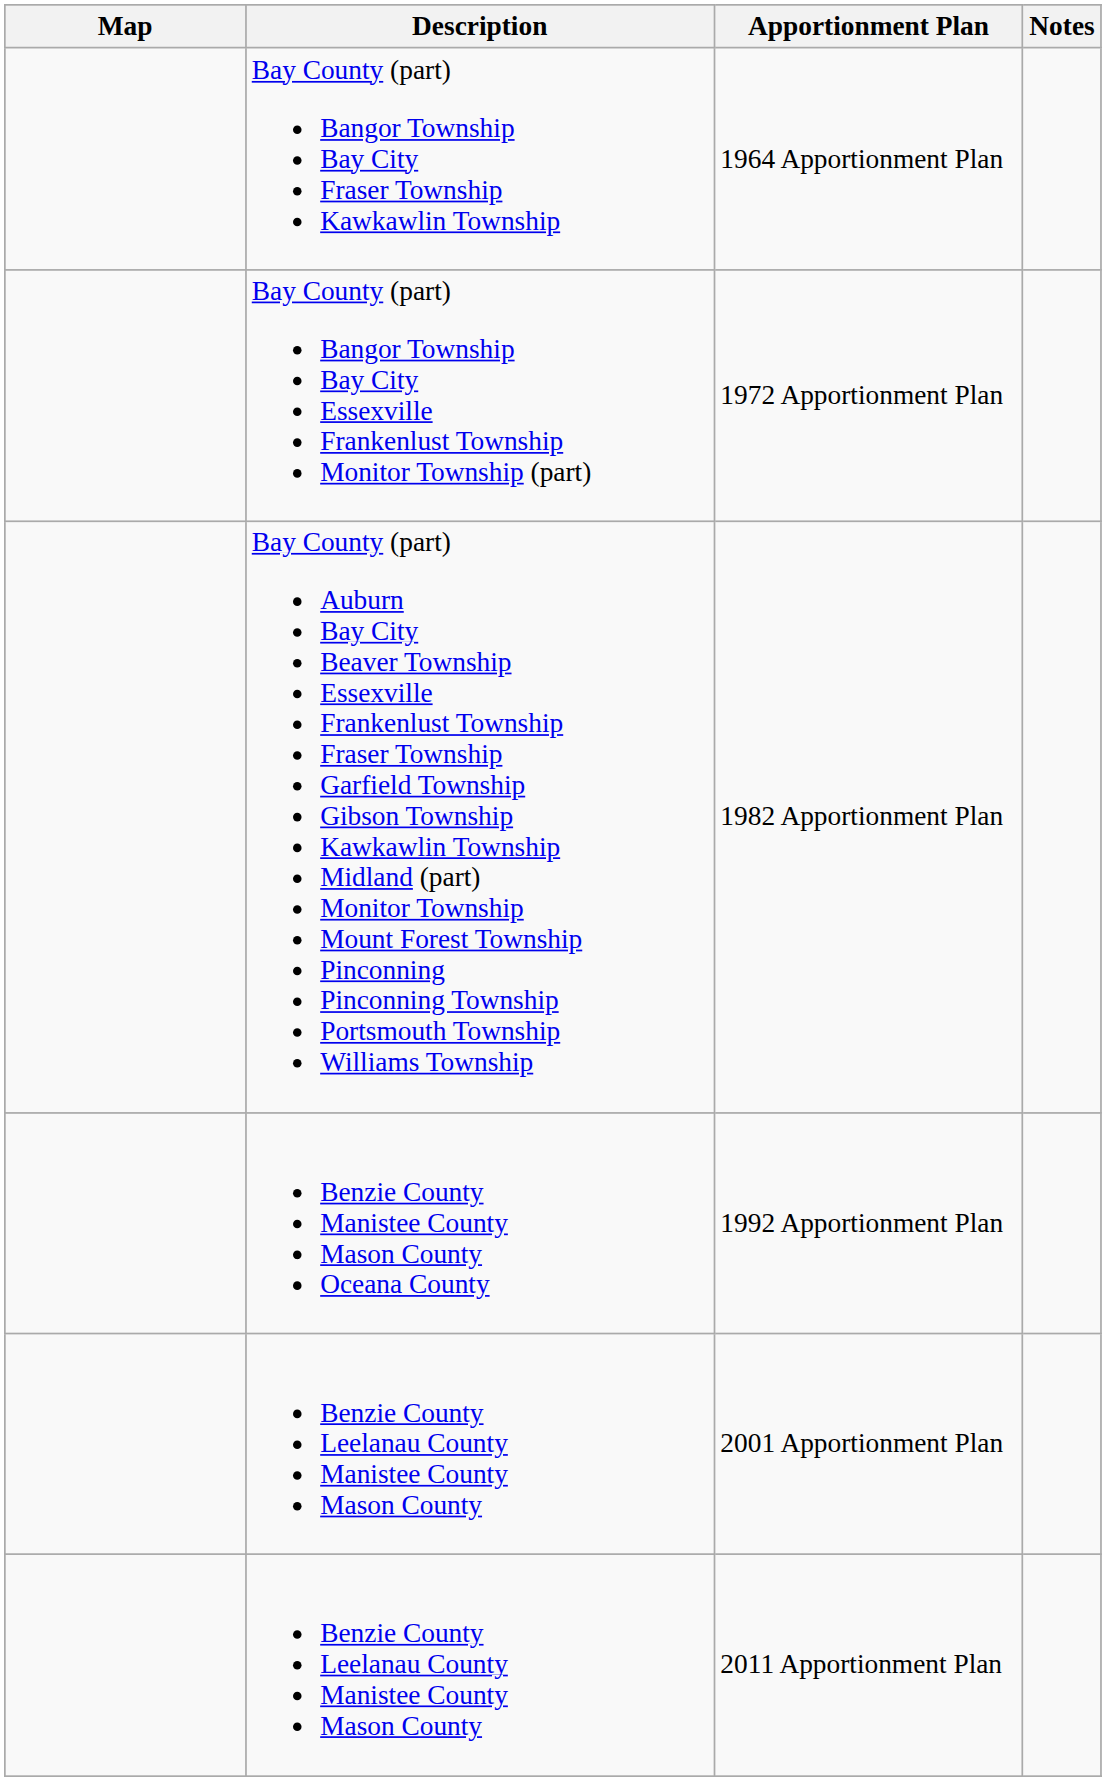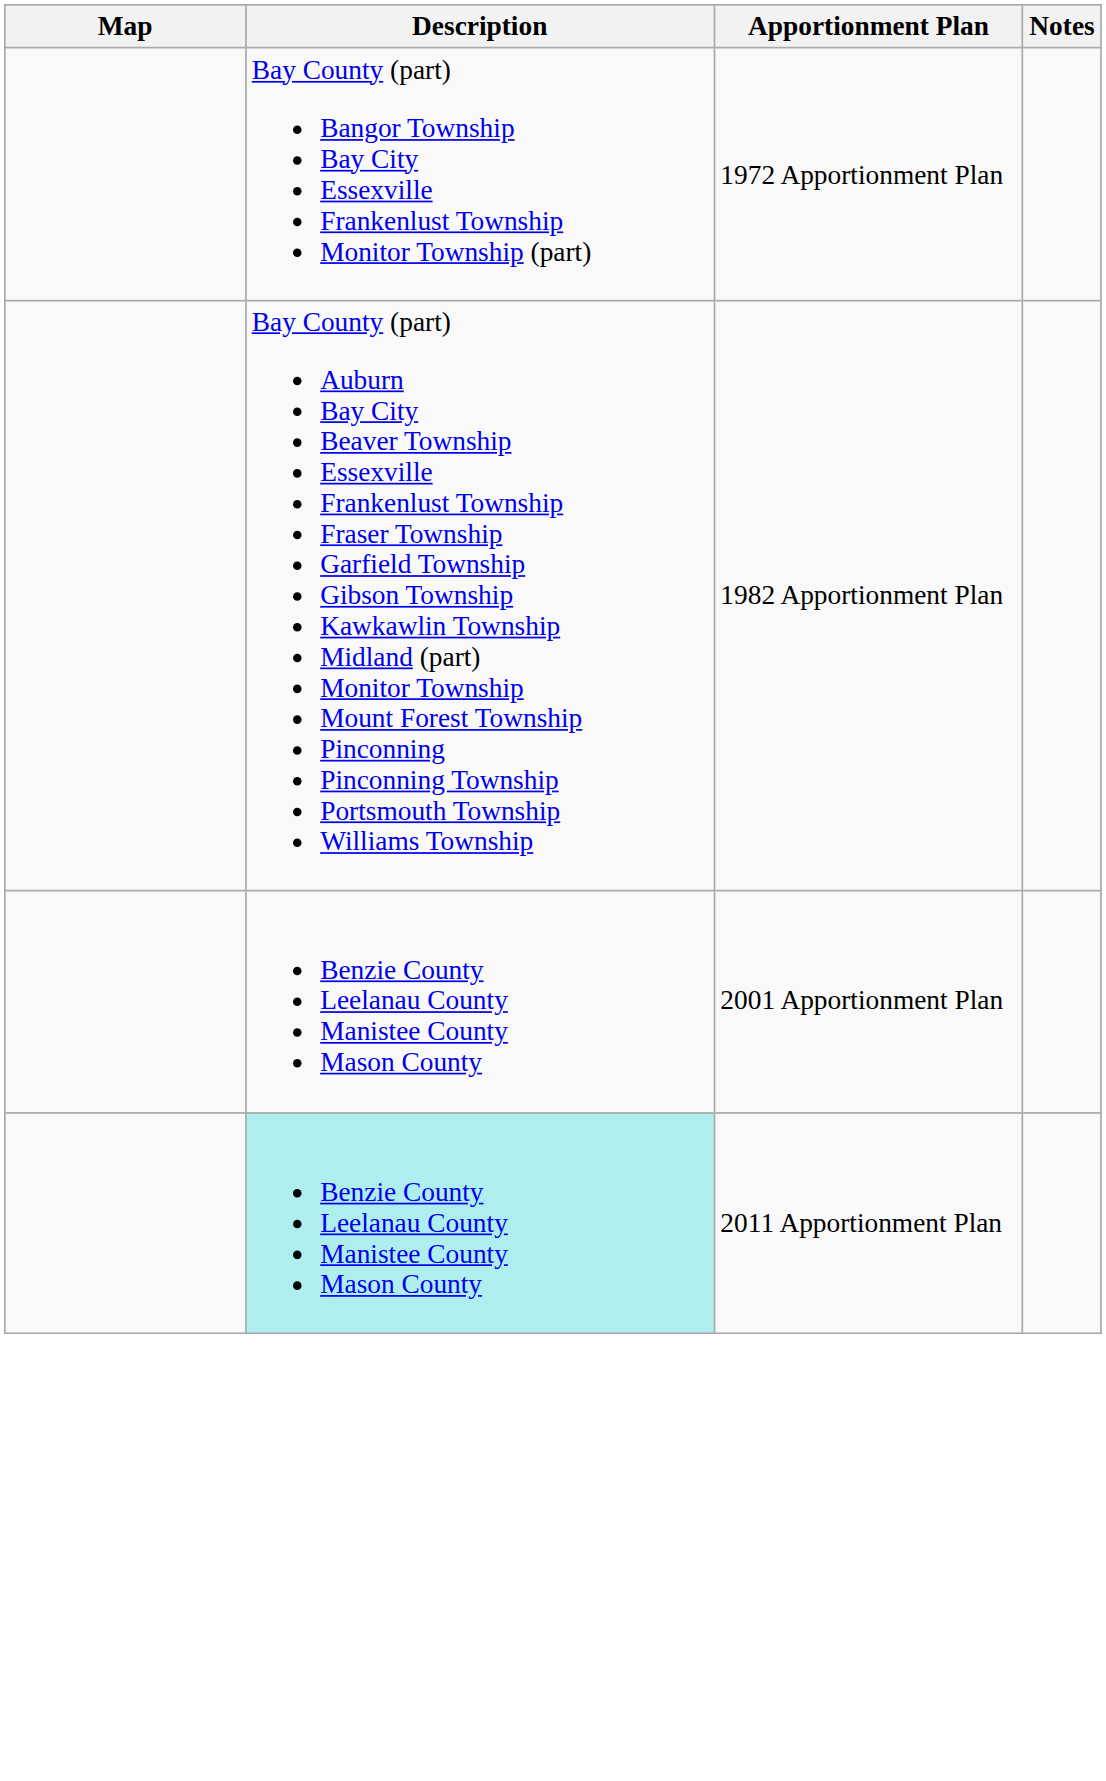- row: Bay County (part) Bangor Township Bay City Fraser Township Kawkawlin Township | 1964 Apportionment Plan
- row: Benzie County Manistee County Mason County Oceana County | 1992 Apportionment Plan
2011 Apportionment Plan | Description: no background -> paleturquoise background
